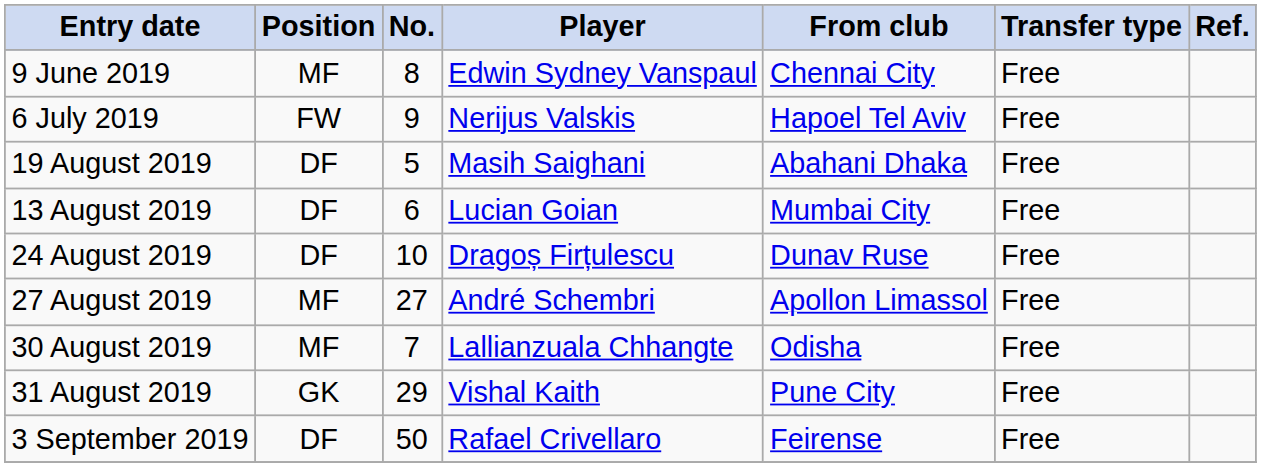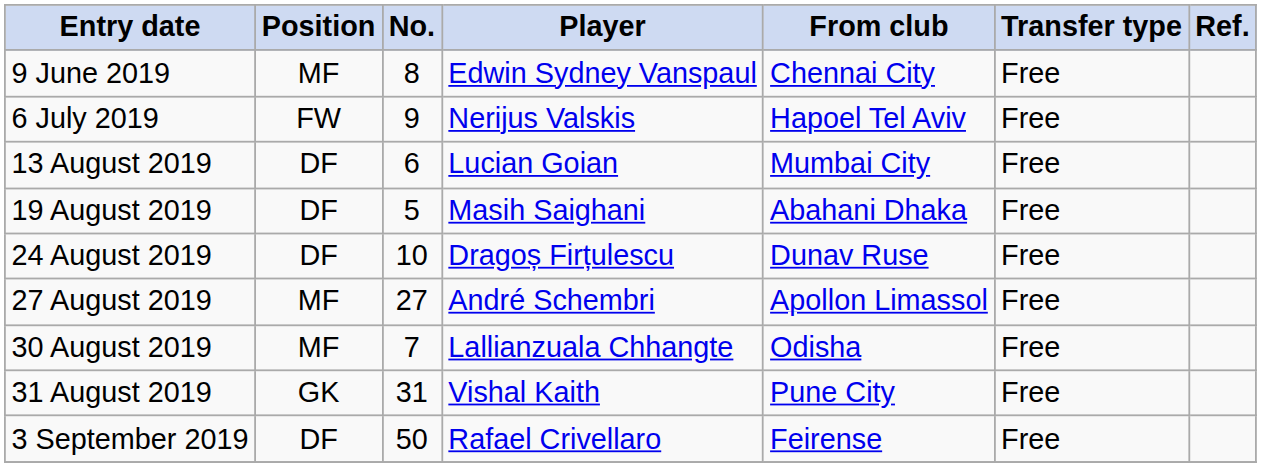rows swapped: 13 August 2019 <-> 19 August 2019
31 August 2019 | No.: 29 -> 31
